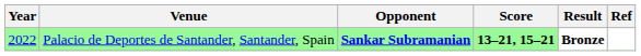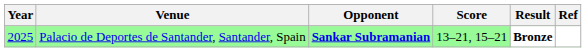Palacio de Deportes de Santander, Santander, Spain | Year: 2022 -> 2025
Palacio de Deportes de Santander, Santander, Spain | Score: bold -> normal
